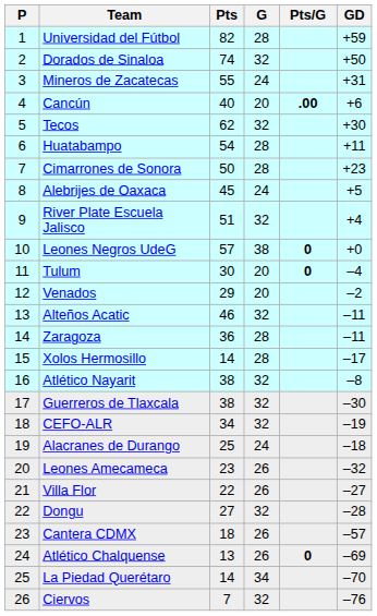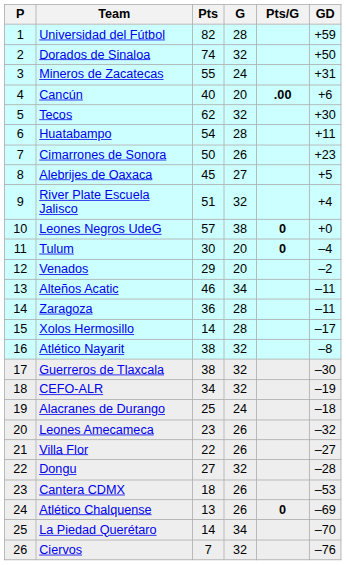Cimarrones de Sonora | G: 28 -> 26
Alebrijes de Oaxaca | G: 24 -> 27
Alteños Acatic | G: 32 -> 34
Cantera CDMX | GD: –57 -> –53
